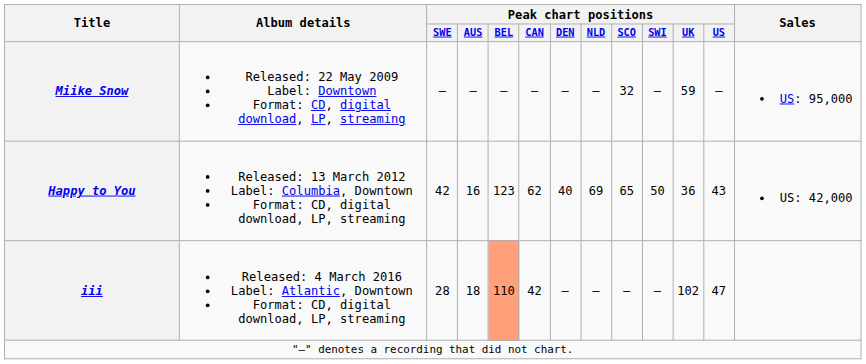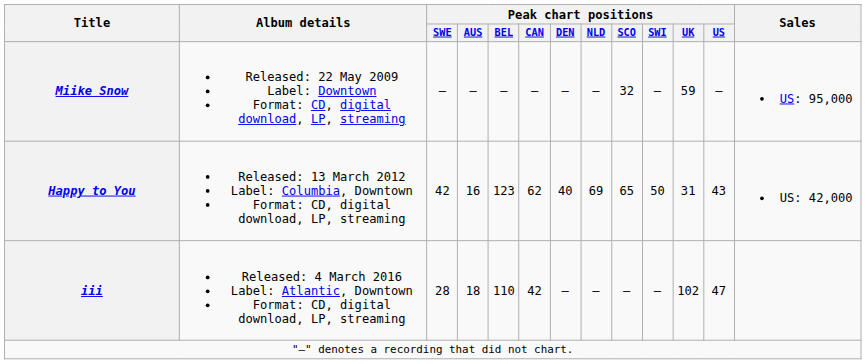Happy to You | Peak chart positions / UK: 36 -> 31
iii | Peak chart positions / BEL: lightsalmon background -> no background
